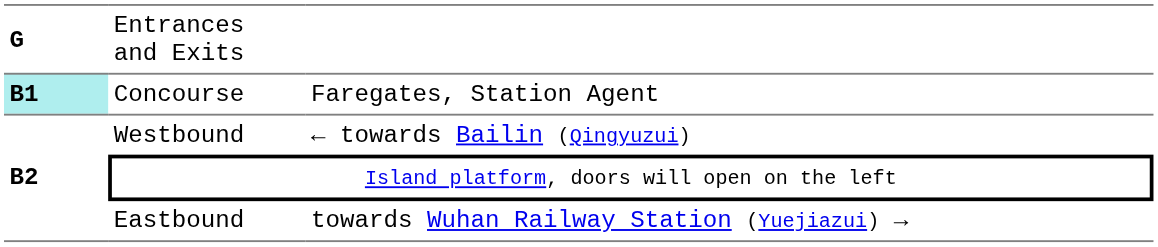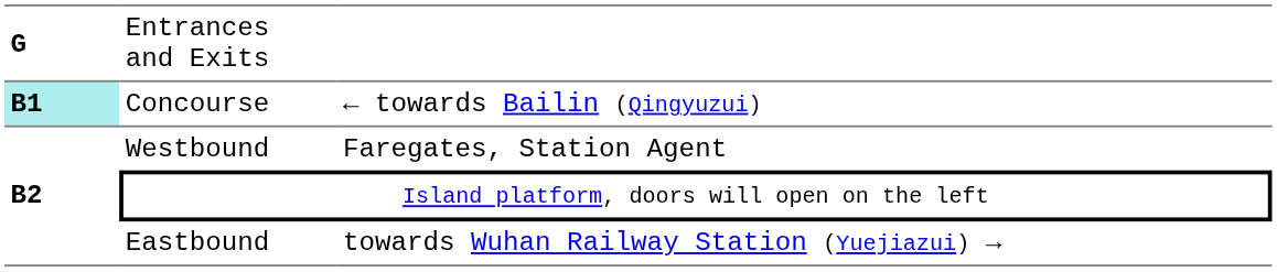Concourse | column 3: Faregates, Station Agent -> ← towards Bailin (Qingyuzui)
Westbound | column 3: ← towards Bailin (Qingyuzui) -> Faregates, Station Agent
